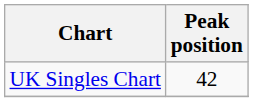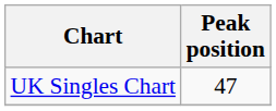UK Singles Chart | Peak position: 42 -> 47
